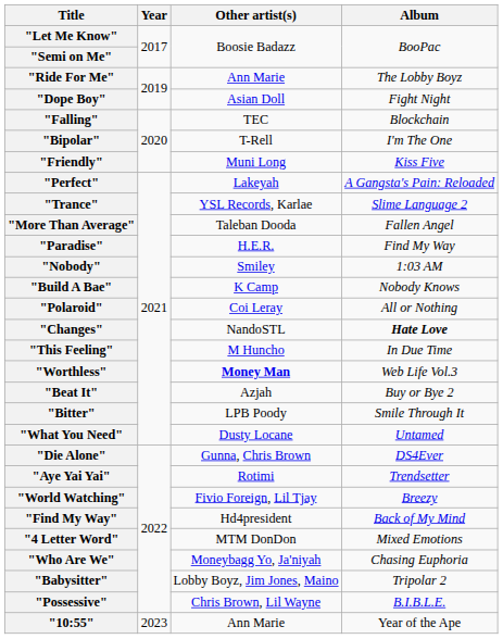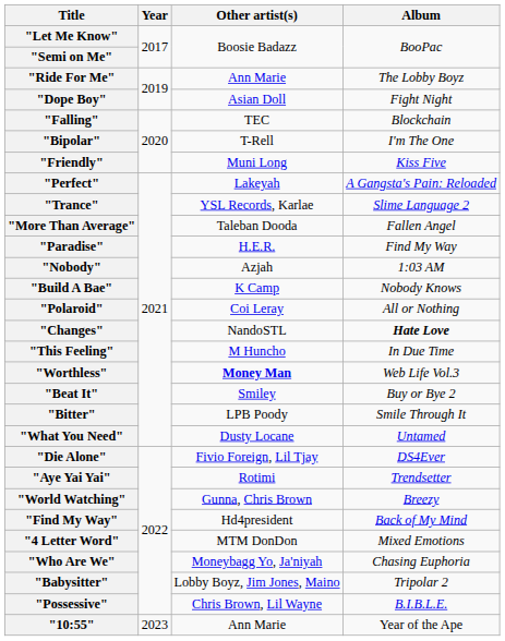"Nobody" | Other artist(s): Smiley -> Azjah
"Beat It" | Other artist(s): Azjah -> Smiley
"Die Alone" | Other artist(s): Gunna, Chris Brown -> Fivio Foreign, Lil Tjay
"World Watching" | Other artist(s): Fivio Foreign, Lil Tjay -> Gunna, Chris Brown
